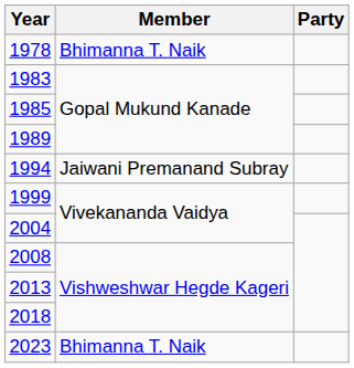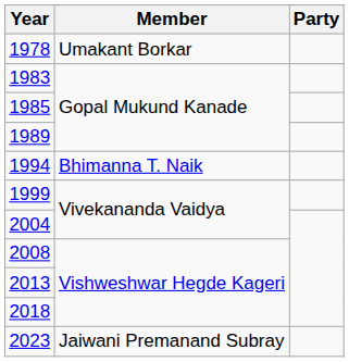1978 | Member: Bhimanna T. Naik -> Umakant Borkar
1994 | Member: Jaiwani Premanand Subray -> Bhimanna T. Naik
2023 | Member: Bhimanna T. Naik -> Jaiwani Premanand Subray
